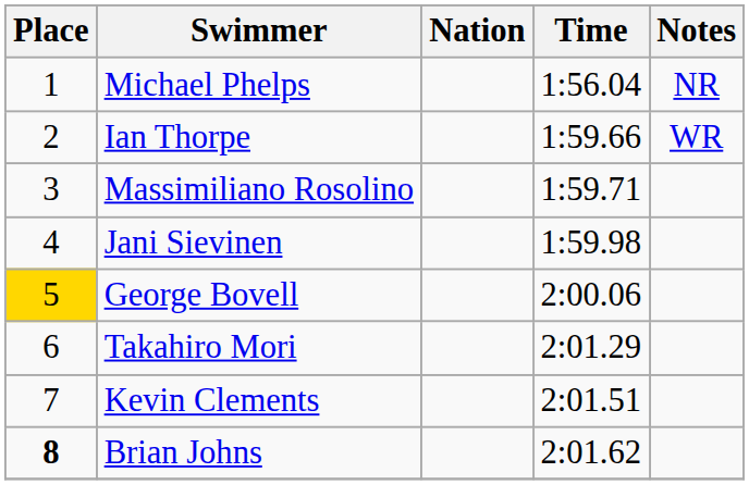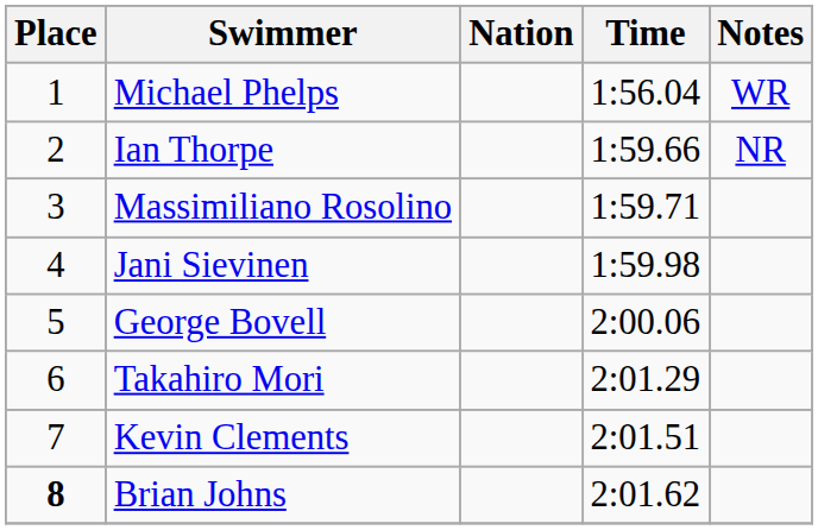Michael Phelps | Notes: NR -> WR
Ian Thorpe | Notes: WR -> NR
George Bovell | Place: gold background -> no background
